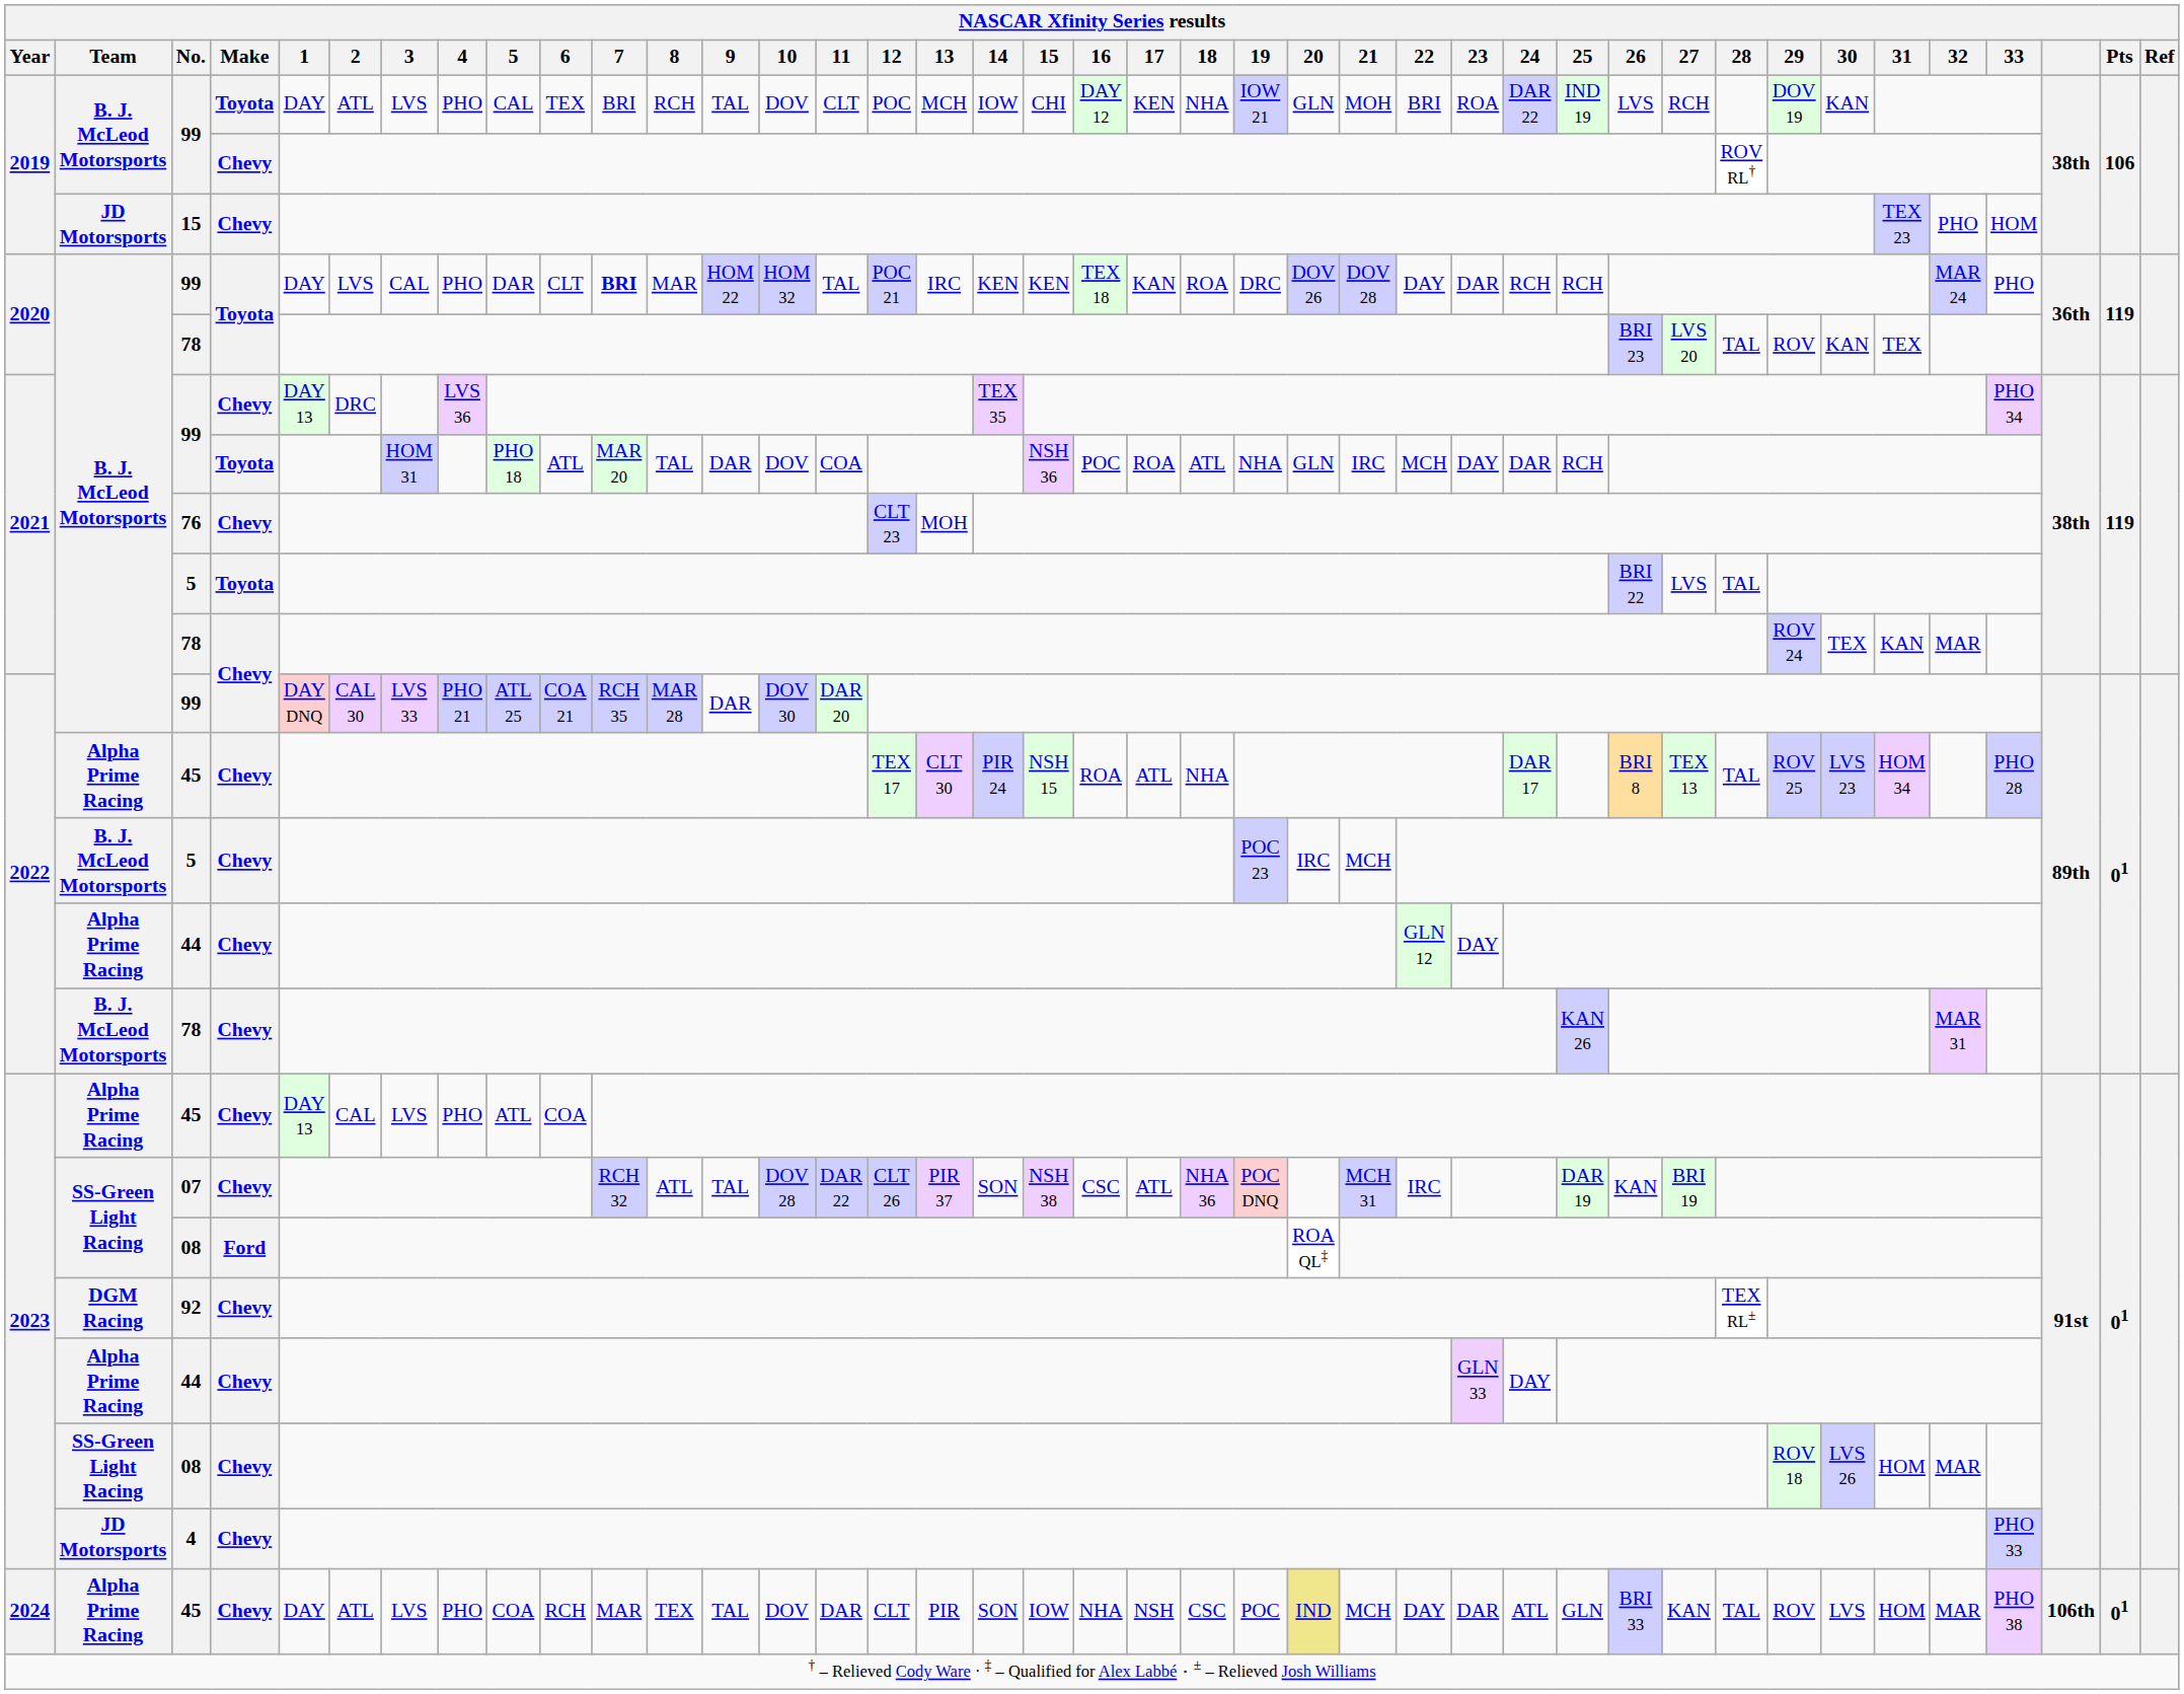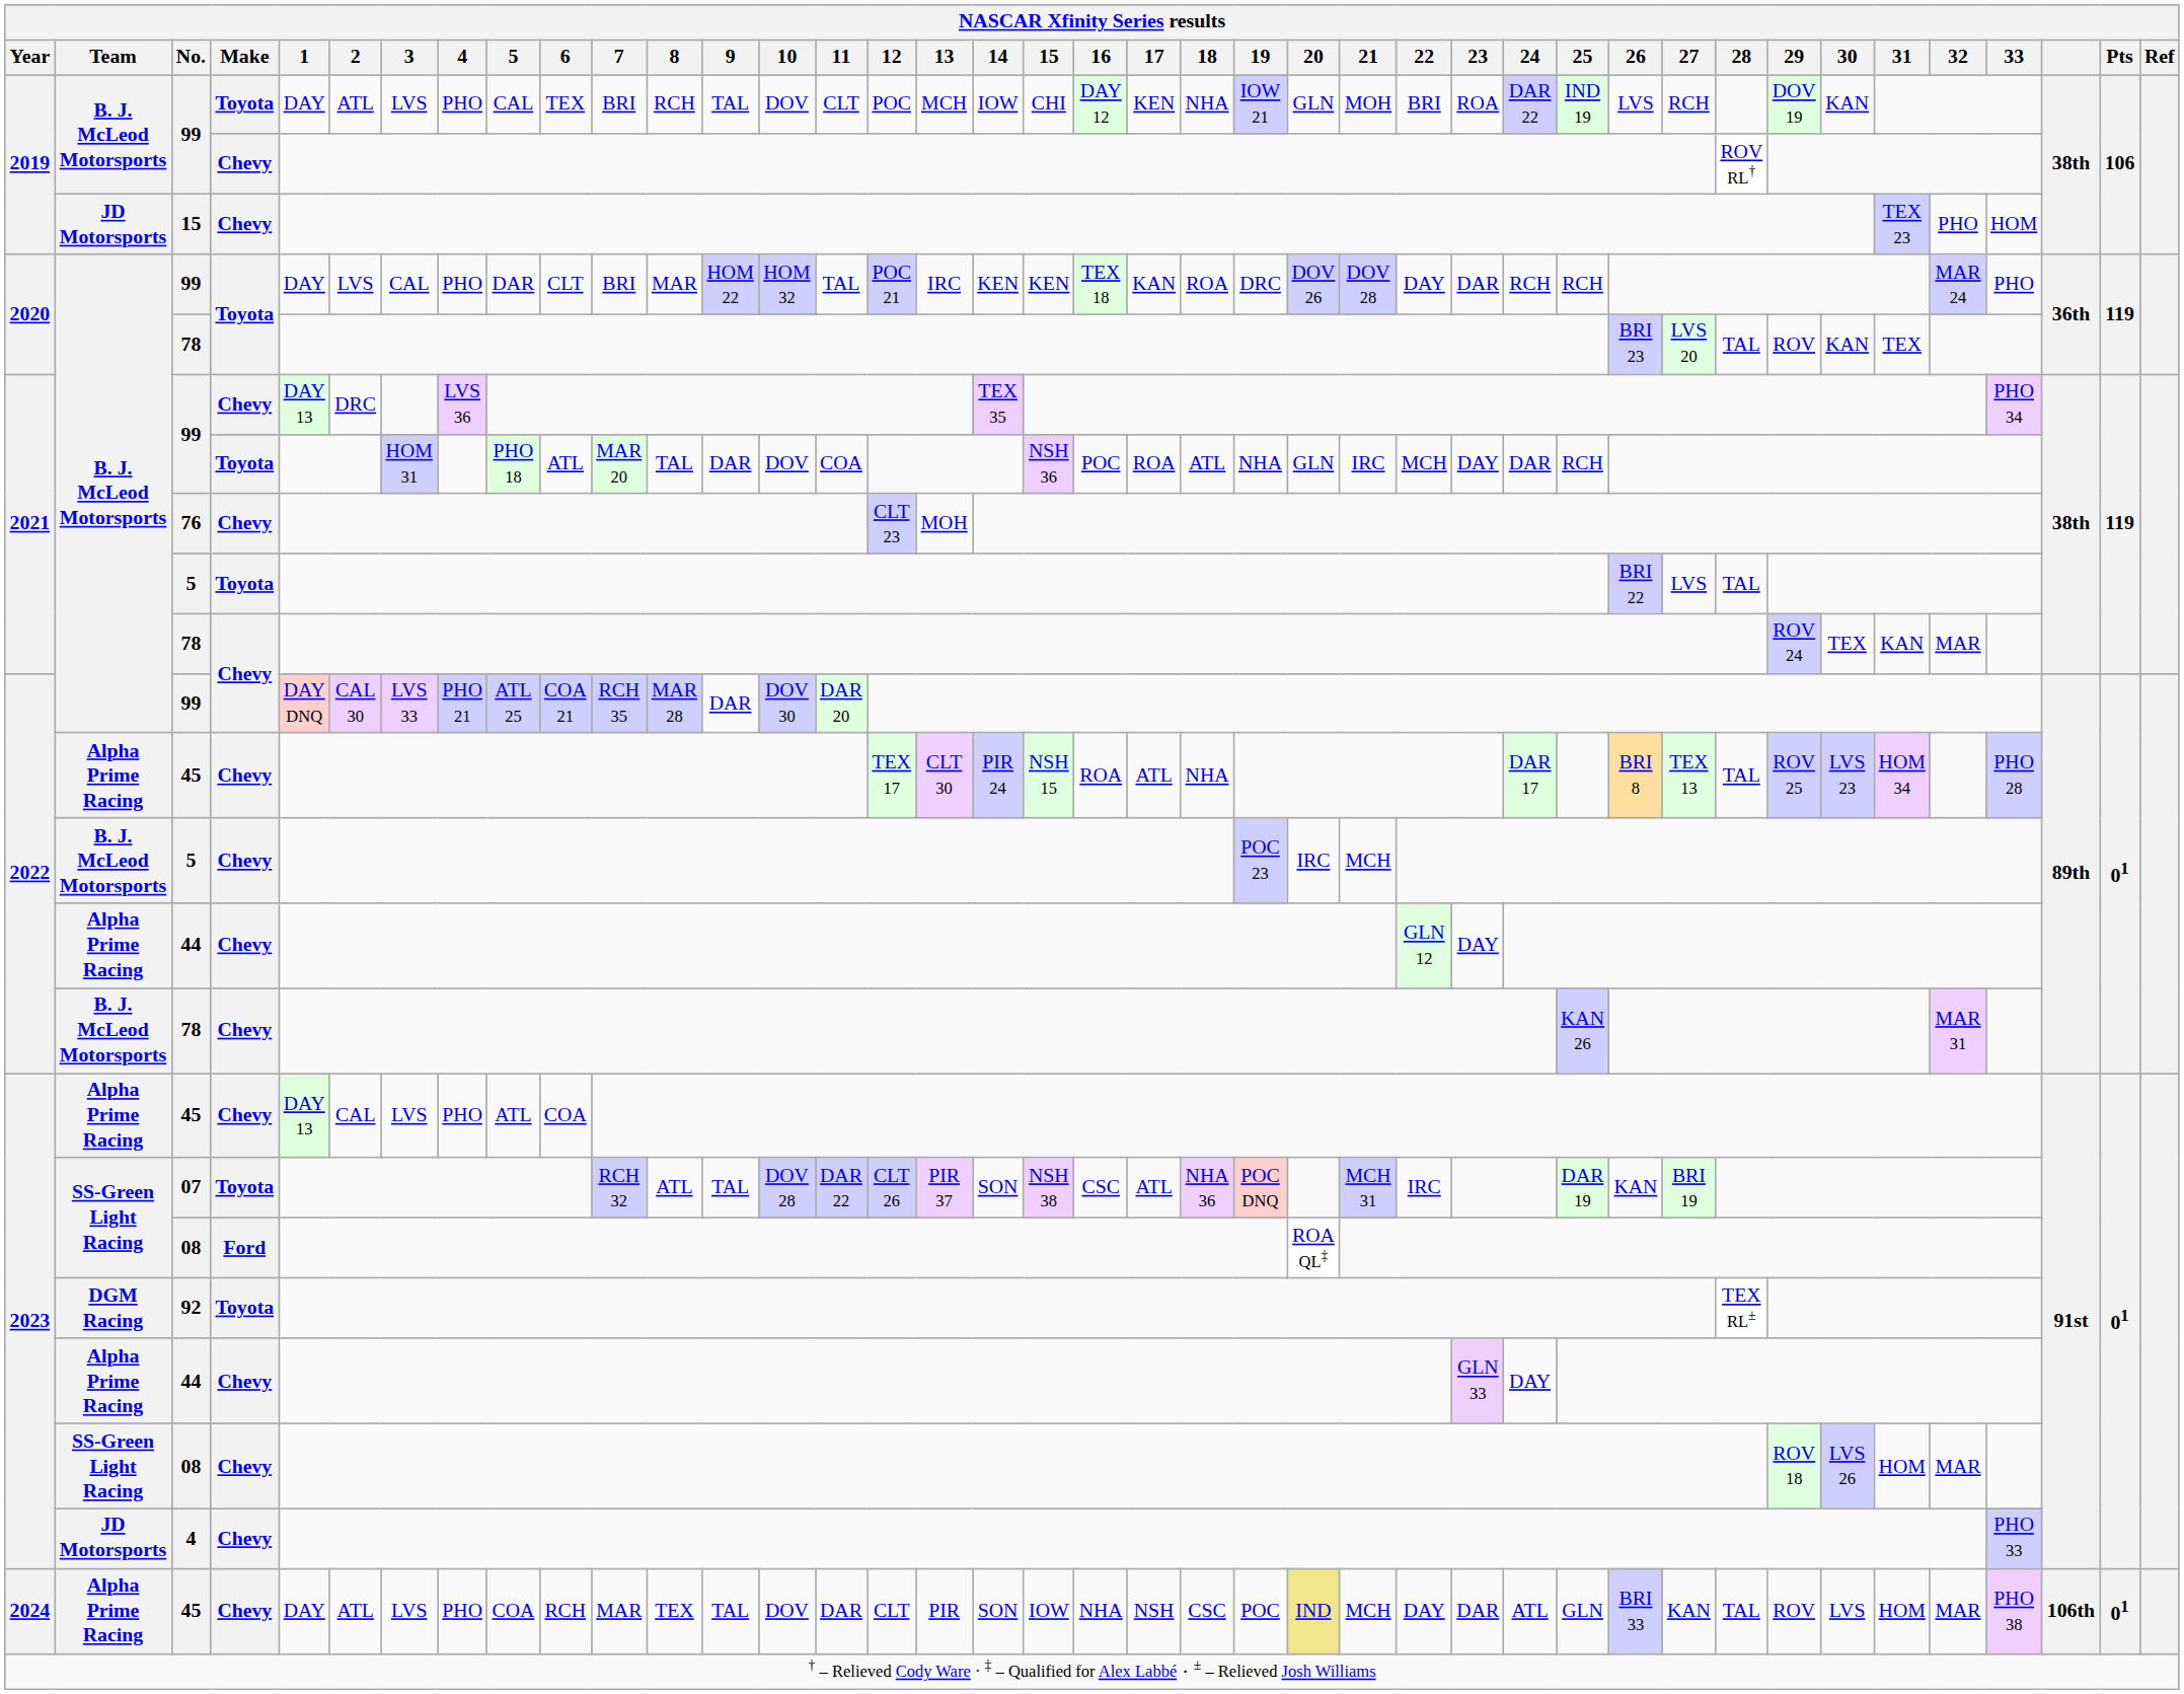2020 / 99 | 7: bold -> normal
07 | Make: Chevy -> Toyota
92 | Make: Chevy -> Toyota
